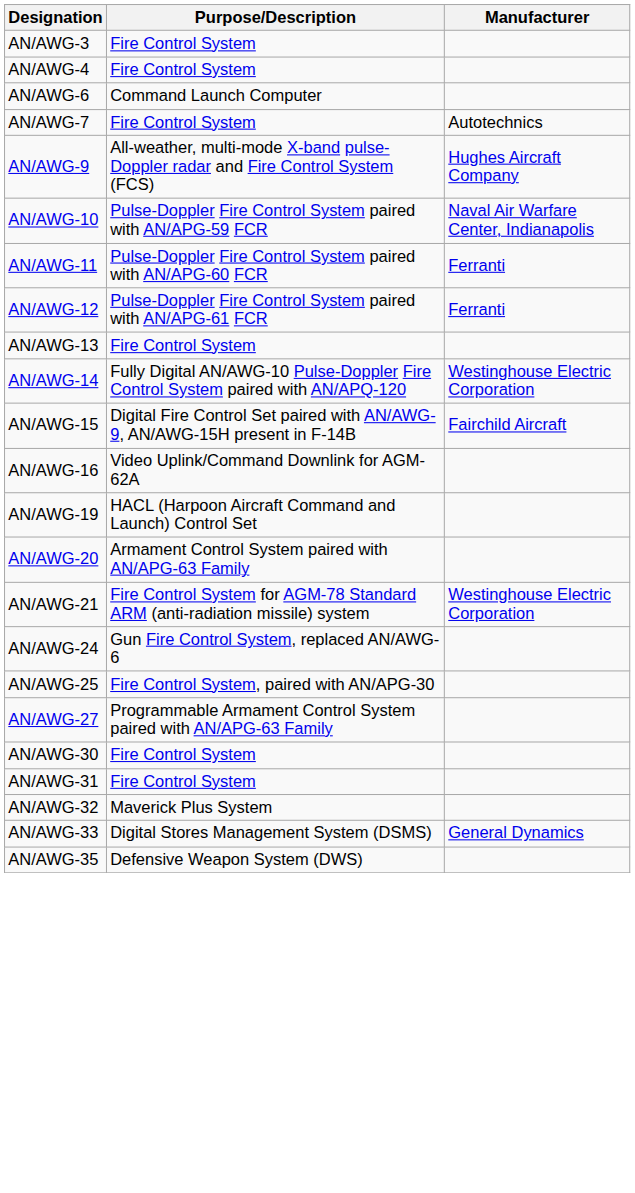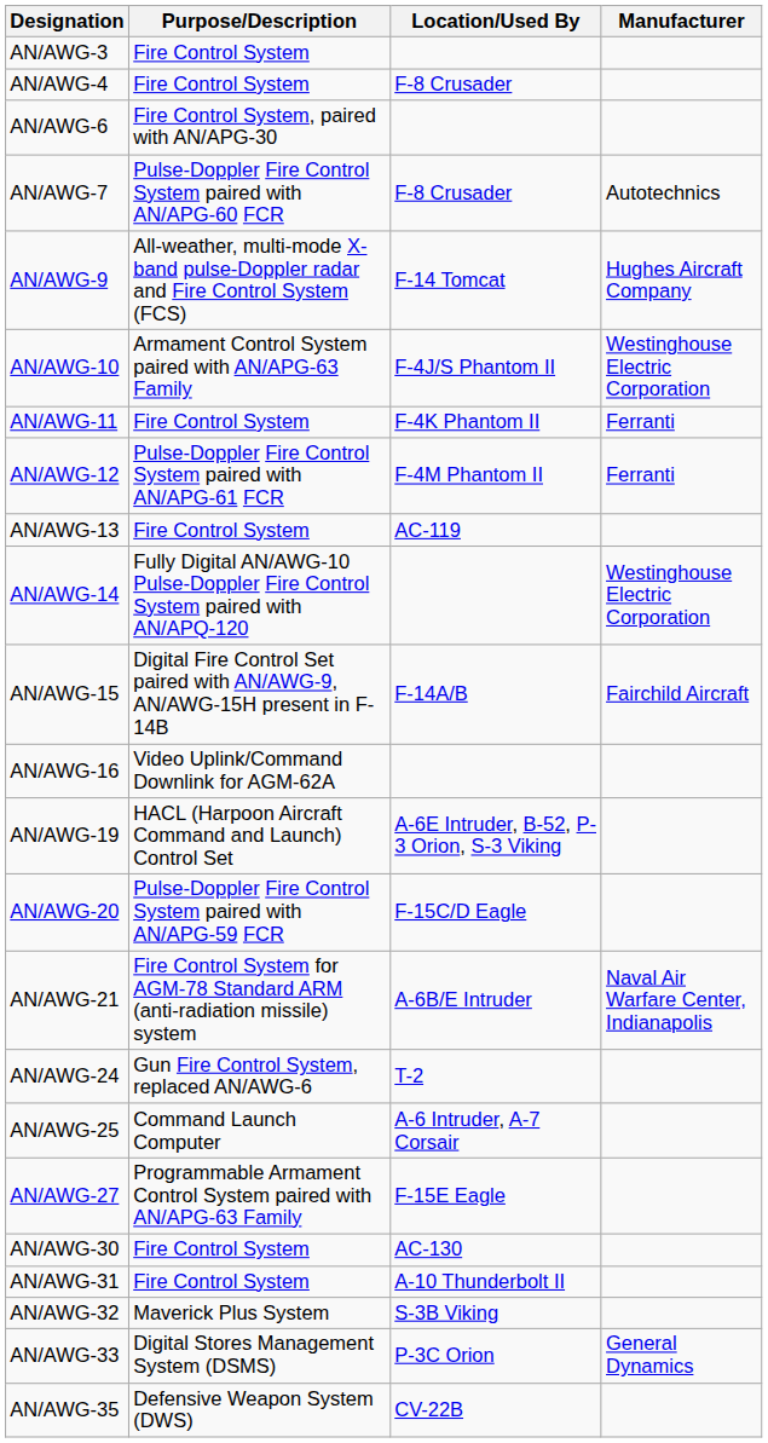+ column: Location/Used By | F-8 Crusader | F-8 Crusader | F-14 Tomcat | F-4J/S Phantom II | F-4K Phantom II | F-4M Phantom II | AC-119 | F-14A/B | A-6E Intruder, B-52, P-3 Orion, S-3 Viking | F-15C/D Eagle | A-6B/E Intruder | T-2 | A-6 Intruder, A-7 Corsair | F-15E Eagle | AC-130 | A-10 Thunderbolt II | S-3B Viking | P-3C Orion | CV-22B
AN/AWG-6 | Purpose/Description: Command Launch Computer -> Fire Control System, paired with AN/APG-30
AN/AWG-7 | Purpose/Description: Fire Control System -> Pulse-Doppler Fire Control System paired with AN/APG-60 FCR
AN/AWG-10 | Purpose/Description: Pulse-Doppler Fire Control System paired with AN/APG-59 FCR -> Armament Control System paired with AN/APG-63 Family
AN/AWG-10 | Manufacturer: Naval Air Warfare Center, Indianapolis -> Westinghouse Electric Corporation
AN/AWG-11 | Purpose/Description: Pulse-Doppler Fire Control System paired with AN/APG-60 FCR -> Fire Control System
AN/AWG-20 | Purpose/Description: Armament Control System paired with AN/APG-63 Family -> Pulse-Doppler Fire Control System paired with AN/APG-59 FCR
AN/AWG-21 | Manufacturer: Westinghouse Electric Corporation -> Naval Air Warfare Center, Indianapolis
AN/AWG-25 | Purpose/Description: Fire Control System, paired with AN/APG-30 -> Command Launch Computer
